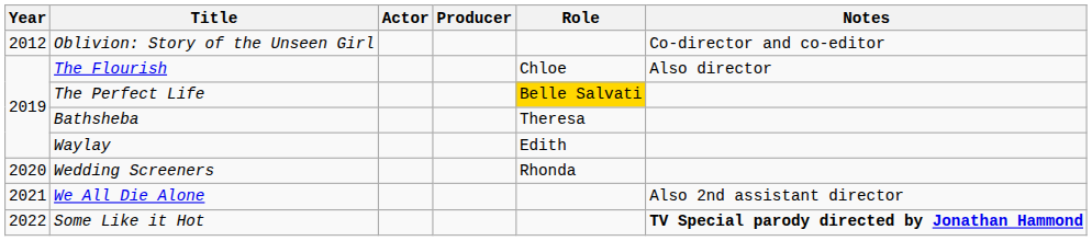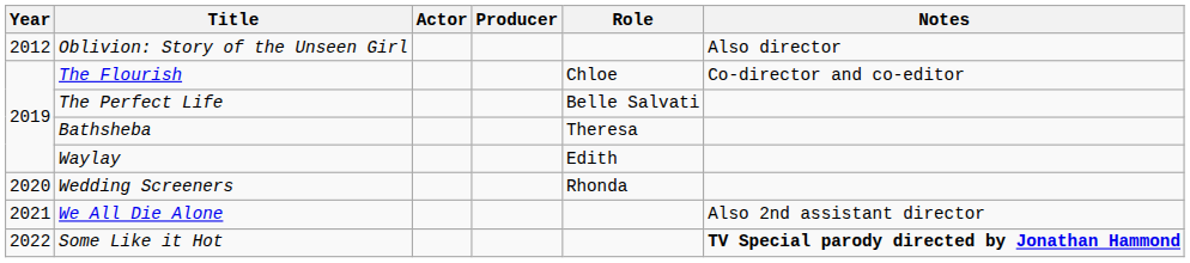Oblivion: Story of the Unseen Girl | Notes: Co-director and co-editor -> Also director
The Flourish | Notes: Also director -> Co-director and co-editor
The Perfect Life | Role: gold background -> no background
